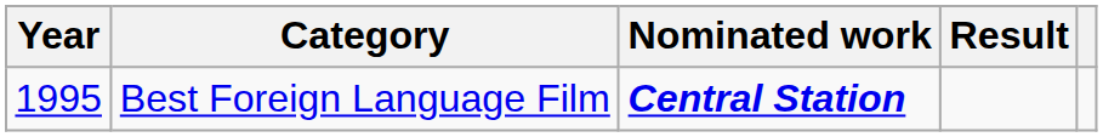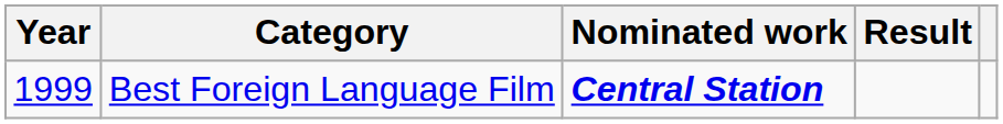Best Foreign Language Film | Year: 1995 -> 1999
